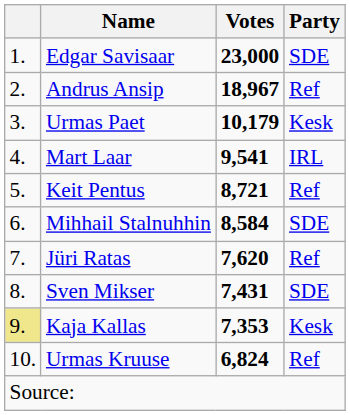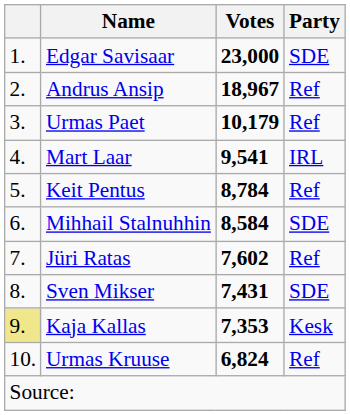Urmas Paet | Party: Kesk -> Ref
Keit Pentus | Votes: 8,721 -> 8,784
Jüri Ratas | Votes: 7,620 -> 7,602
